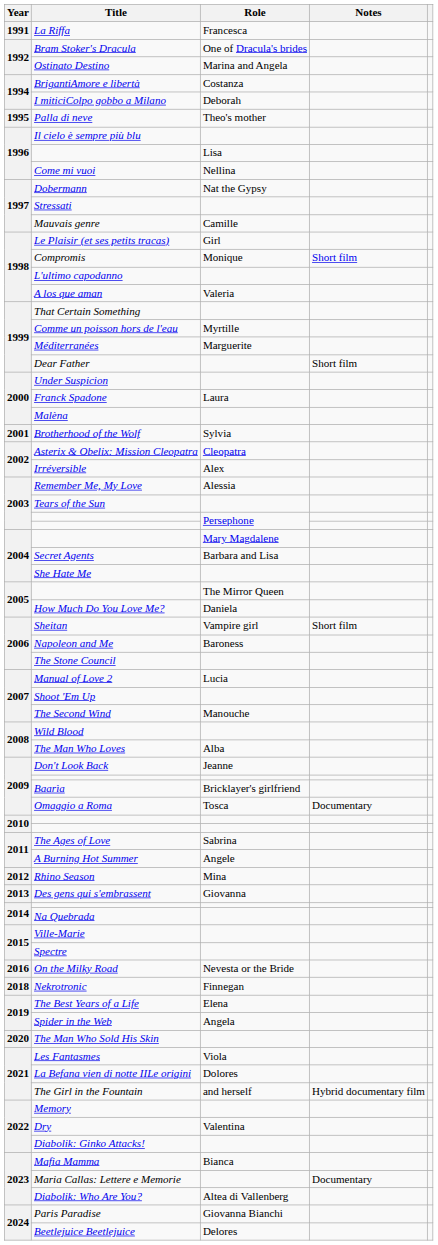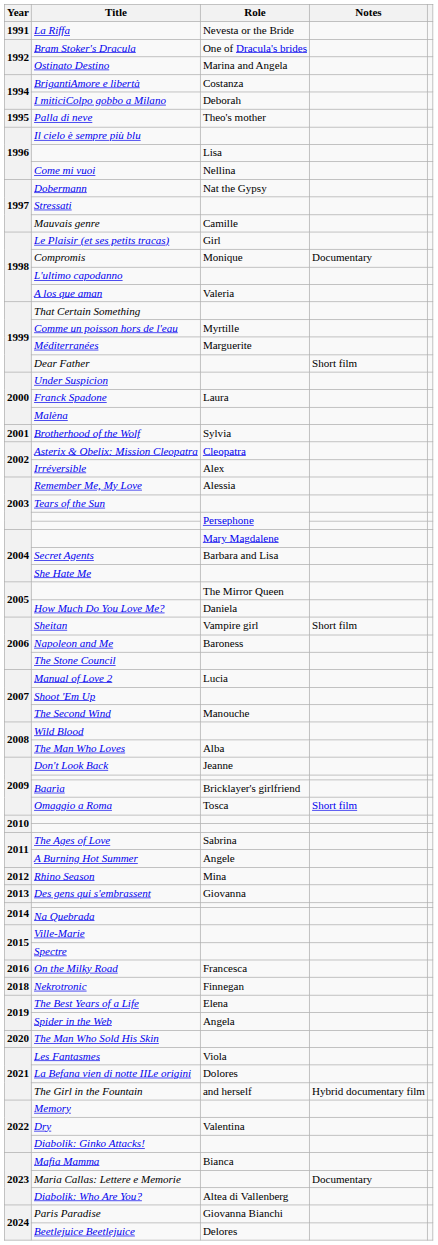La Riffa | Role: Francesca -> Nevesta or the Bride
Compromis | Notes: Short film -> Documentary
Omaggio a Roma | Notes: Documentary -> Short film
On the Milky Road | Role: Nevesta or the Bride -> Francesca
